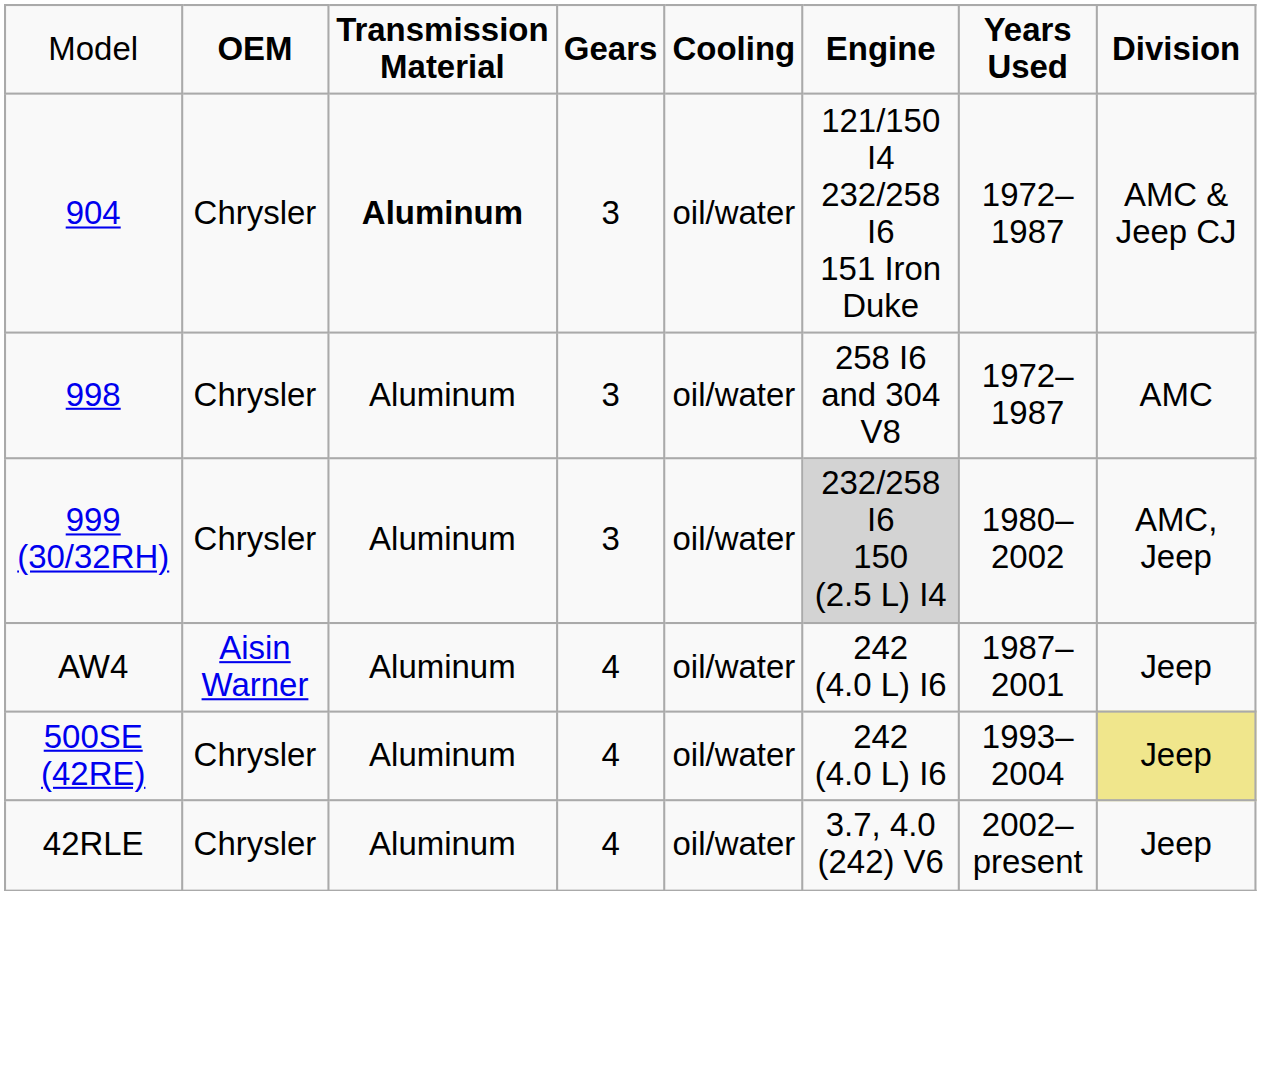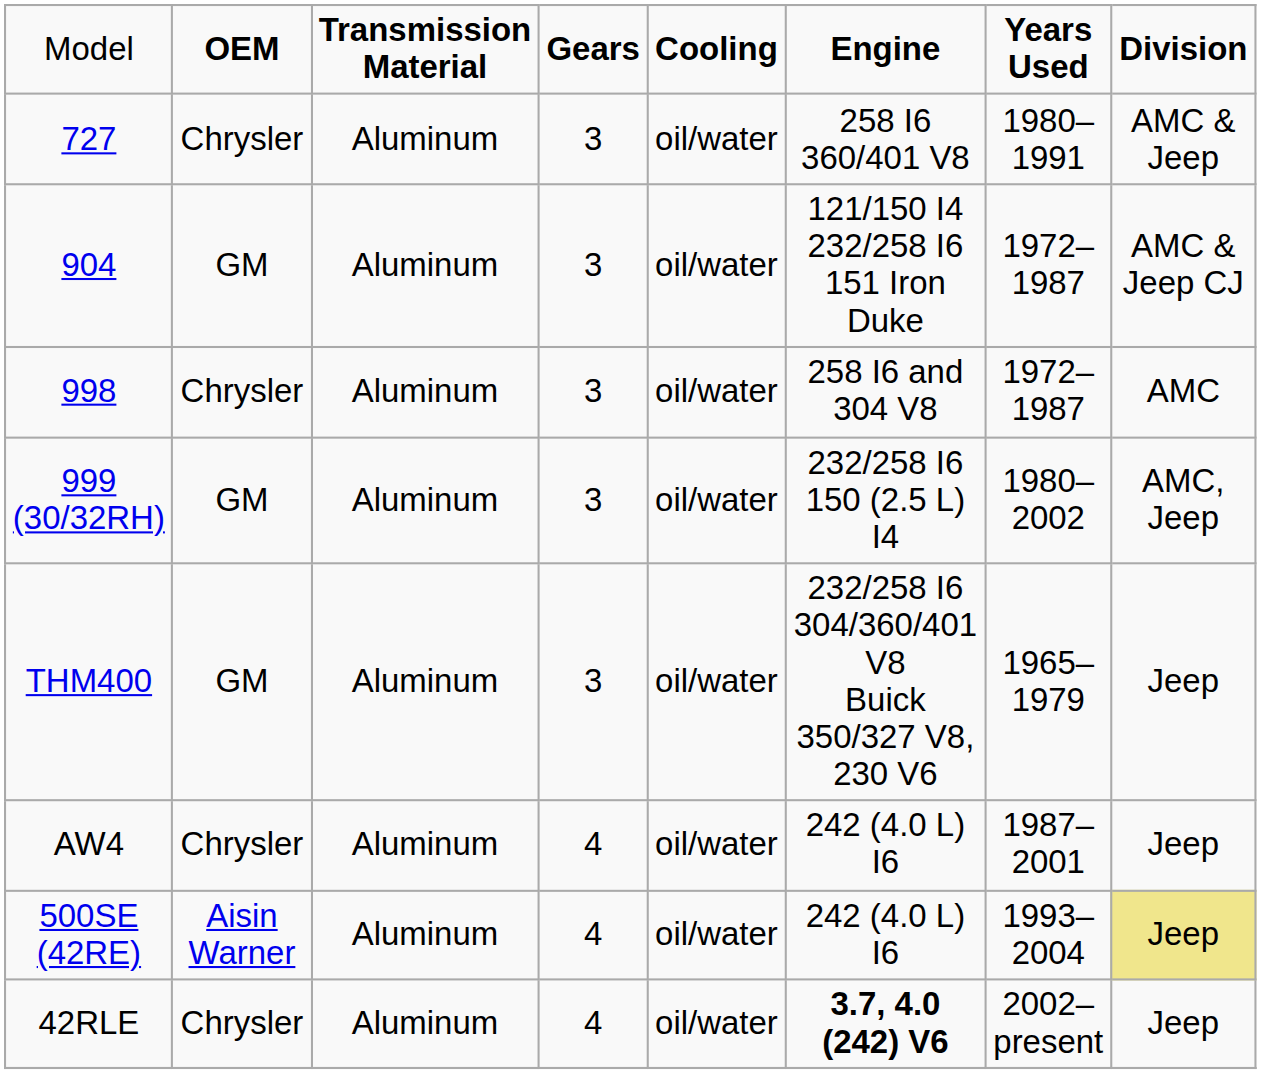+ row: 727 | Chrysler | Aluminum | 3 | oil/water | 258 I6 360/401 V8 | 1980–1991 | AMC & Jeep
904 | column 2: Chrysler -> GM
904 | column 3: bold -> normal
999 (30/32RH) | column 2: Chrysler -> GM
999 (30/32RH) | column 6: lightgrey background -> no background
+ row: THM400 | GM | Aluminum | 3 | oil/water | 232/258 I6 304/360/401 V8 Buick 350/327 V8, 230 V6 | 1965–1979 | Jeep
AW4 | column 2: Aisin Warner -> Chrysler
500SE (42RE) | column 2: Chrysler -> Aisin Warner
42RLE | column 6: normal -> bold
